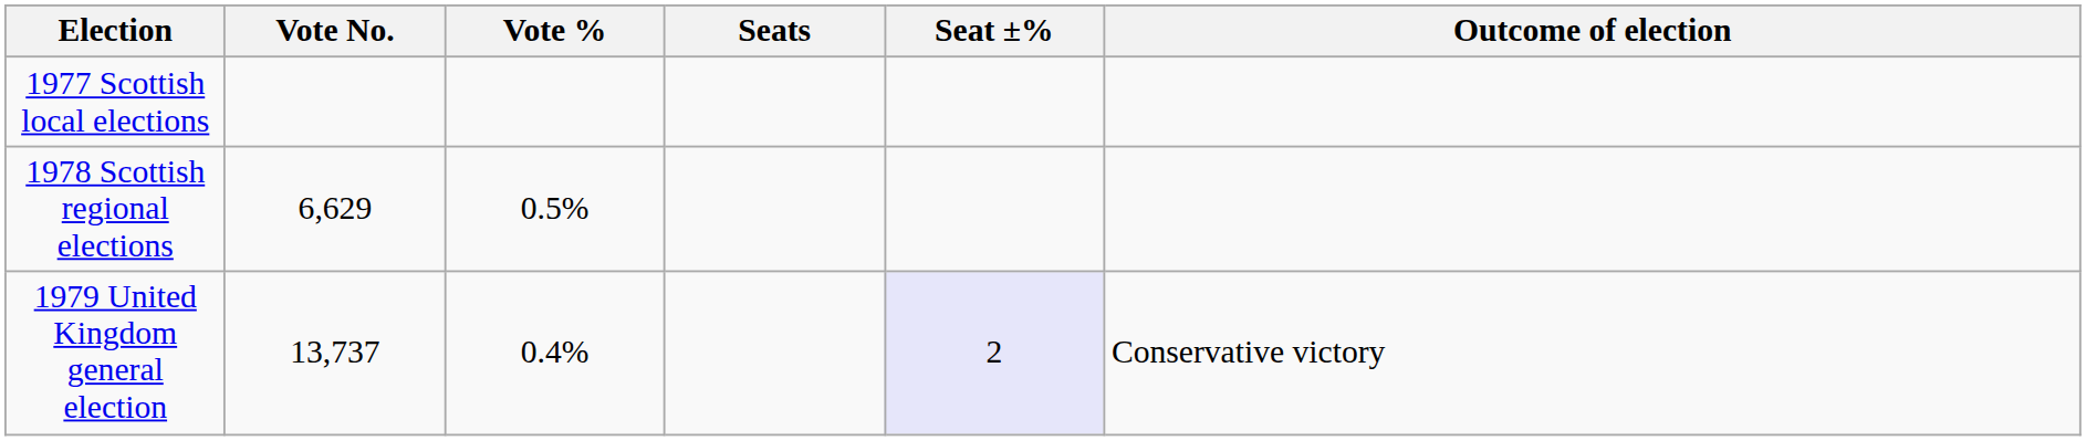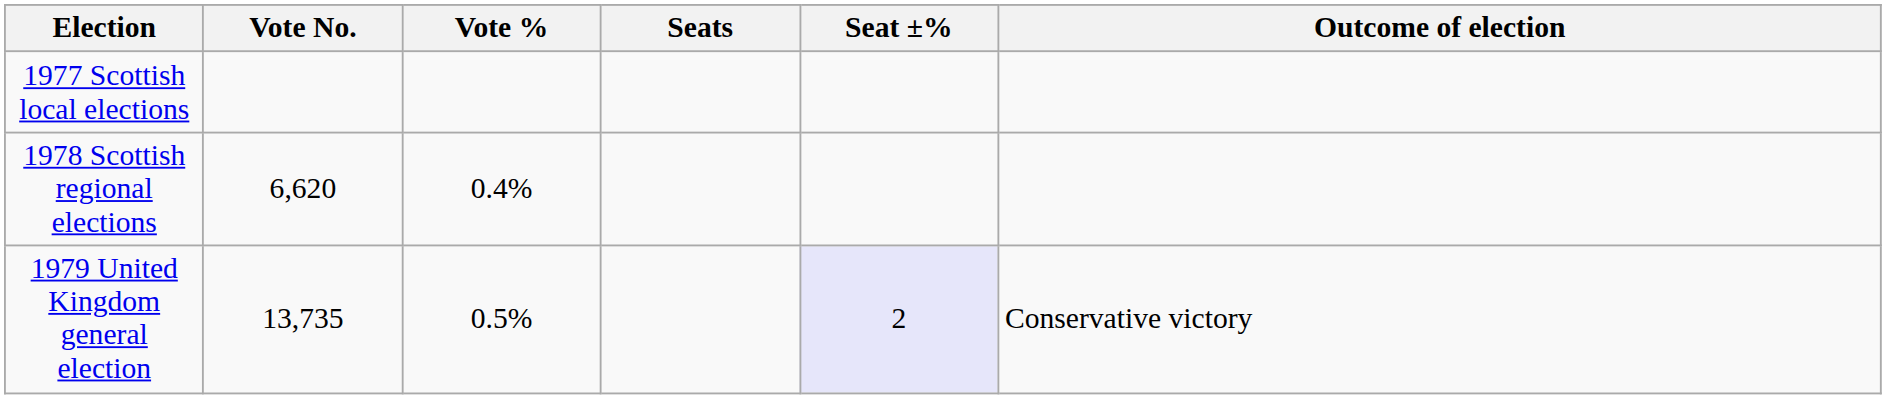1978 Scottish regional elections | Vote No.: 6,629 -> 6,620
1978 Scottish regional elections | Vote %: 0.5% -> 0.4%
1979 United Kingdom general election | Vote No.: 13,737 -> 13,735
1979 United Kingdom general election | Vote %: 0.4% -> 0.5%
